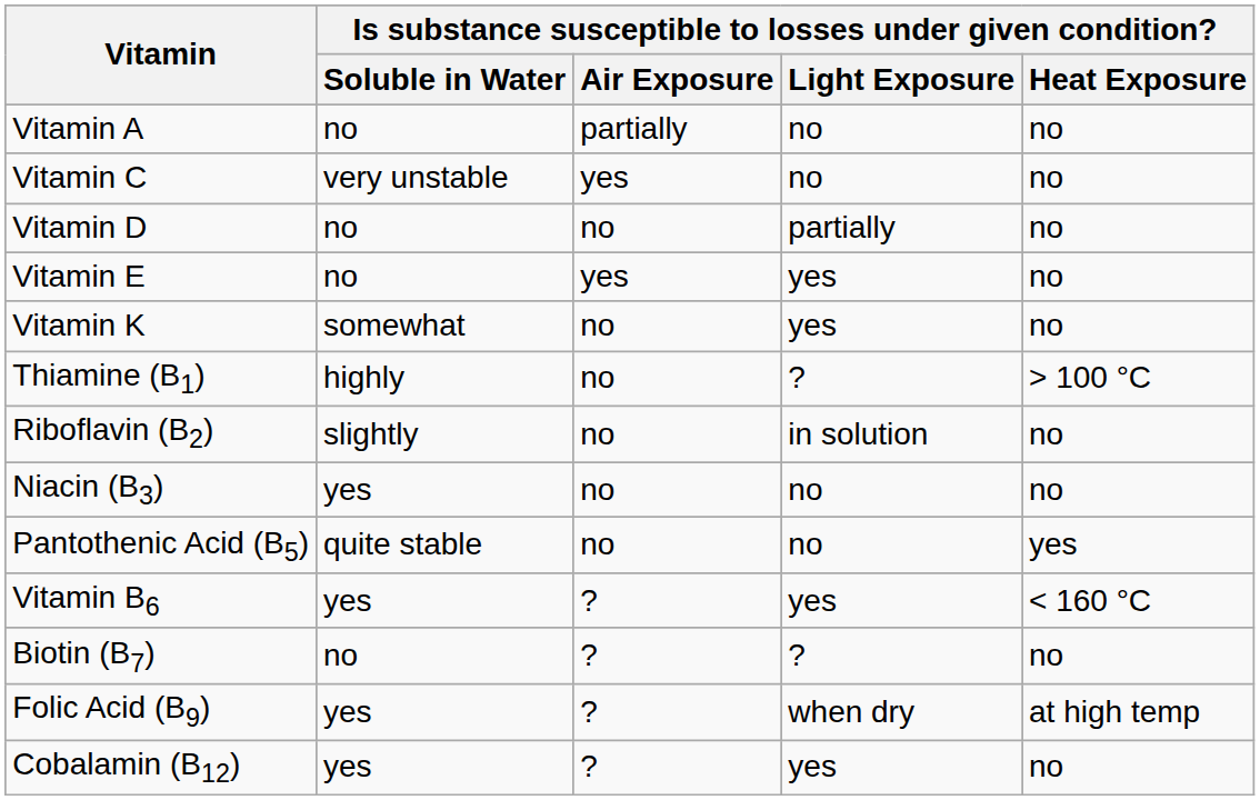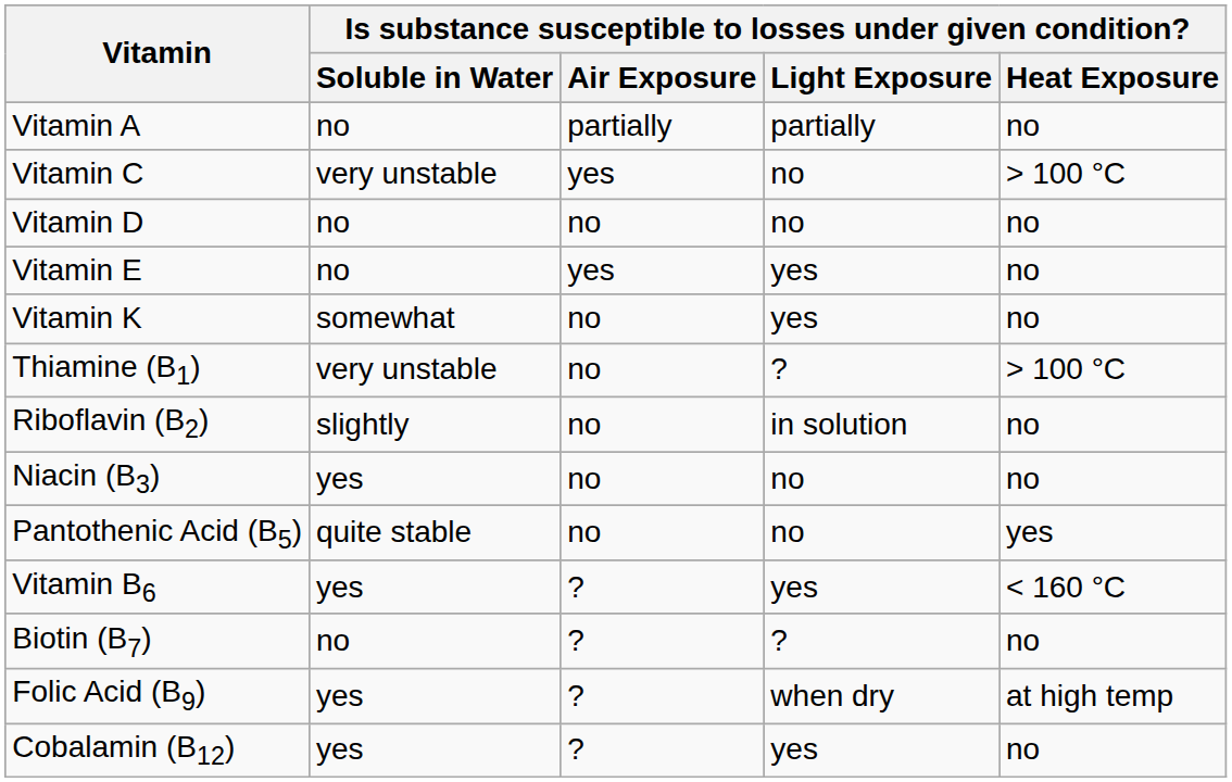Vitamin A | column 4: no -> partially
Vitamin C | column 5: no -> > 100 °C
Vitamin D | column 4: partially -> no
Thiamine (B1) | column 2: highly -> very unstable
